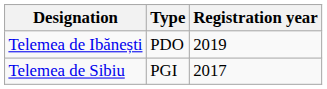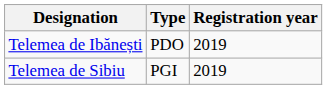Telemea de Sibiu | Registration year: 2017 -> 2019
